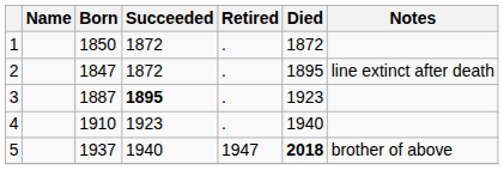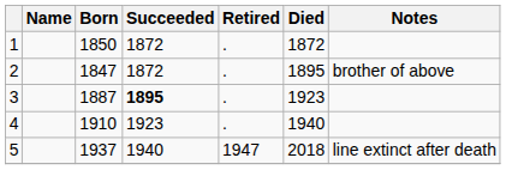2 | Notes: line extinct after death -> brother of above
5 | Died: bold -> normal
5 | Notes: brother of above -> line extinct after death
